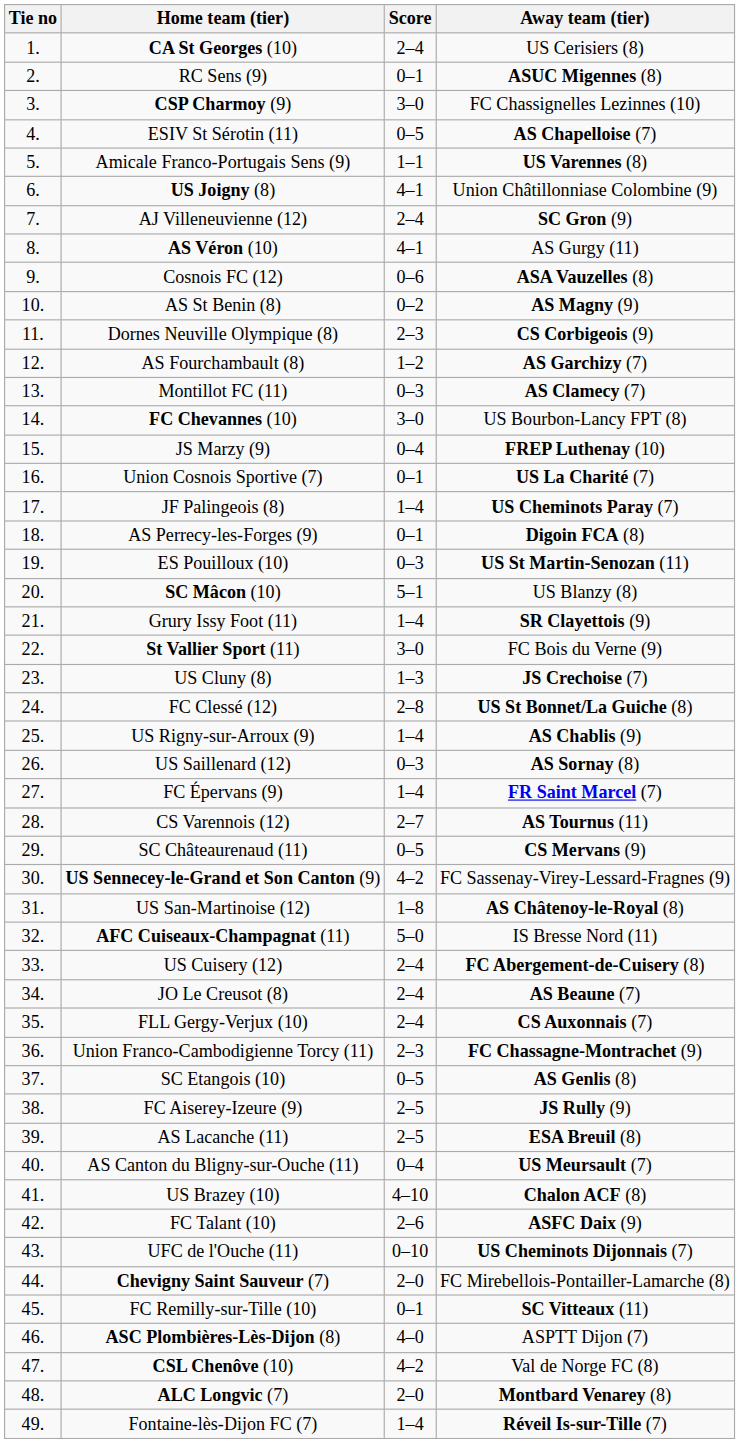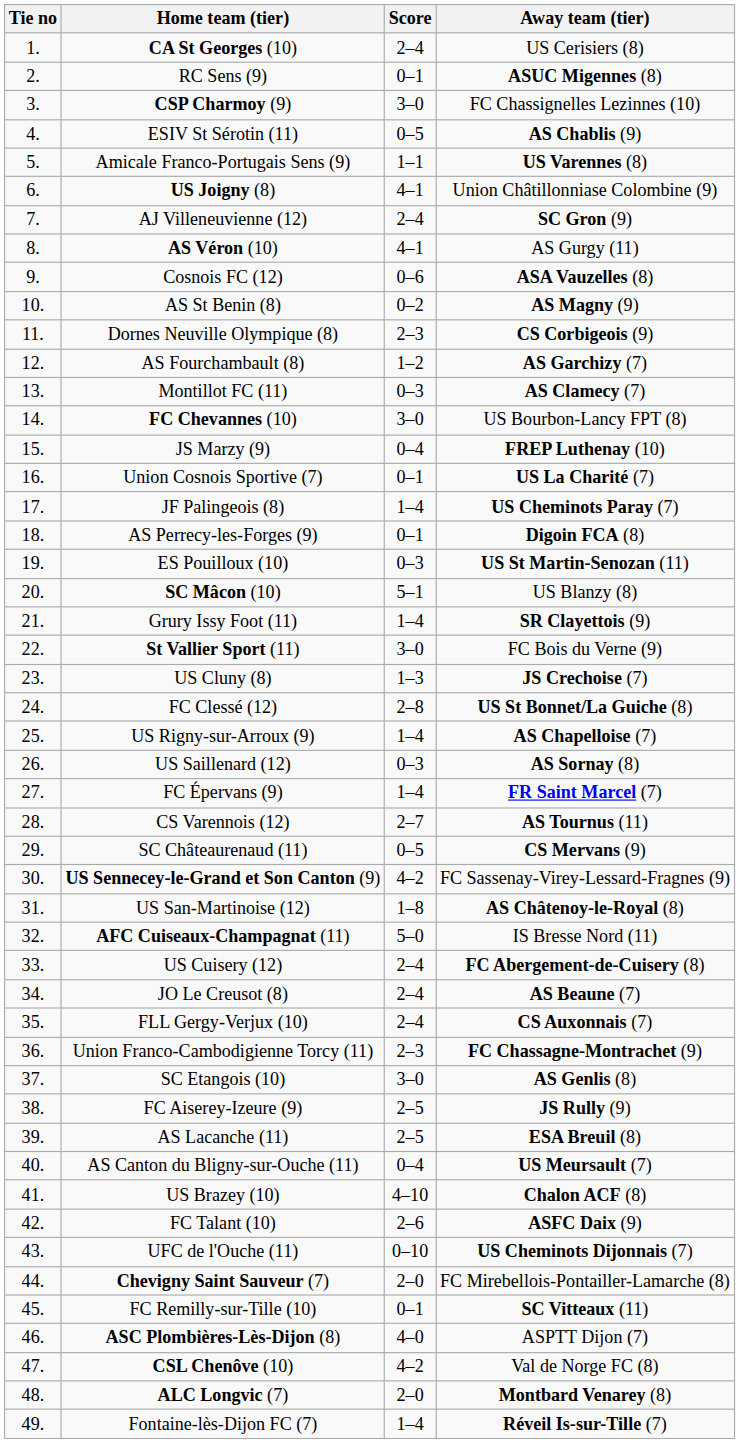ESIV St Sérotin (11) | Away team (tier): AS Chapelloise (7) -> AS Chablis (9)
US Rigny-sur-Arroux (9) | Away team (tier): AS Chablis (9) -> AS Chapelloise (7)
SC Etangois (10) | Score: 0–5 -> 3–0
